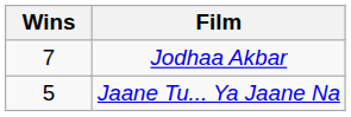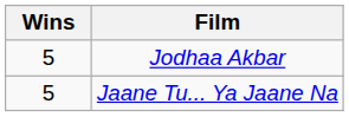Jodhaa Akbar | Wins: 7 -> 5
